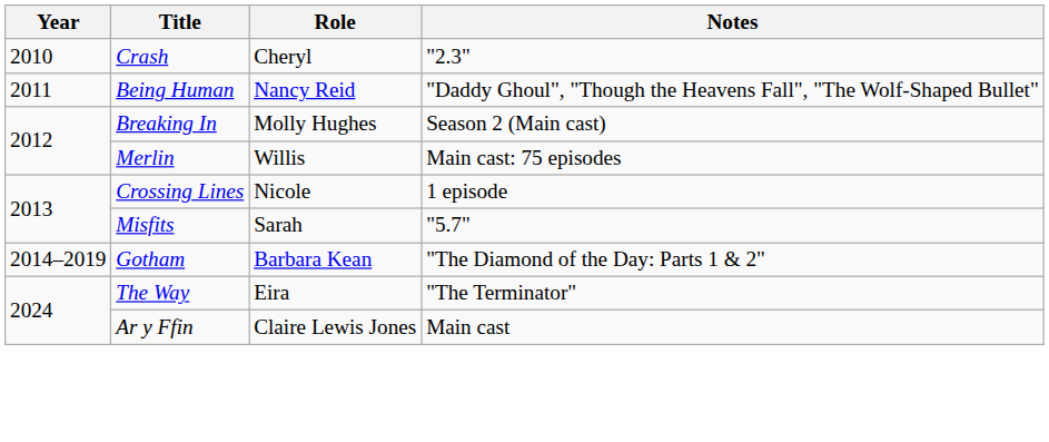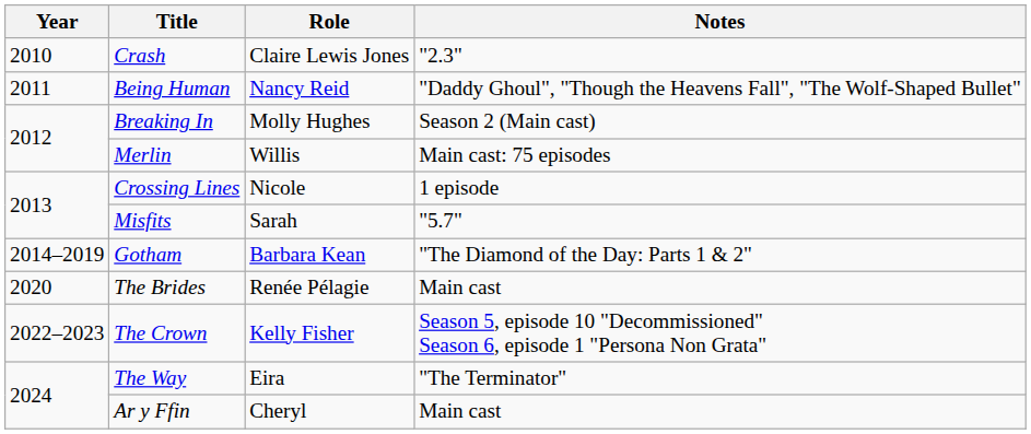Crash | Role: Cheryl -> Claire Lewis Jones
+ row: 2020 | The Brides | Renée Pélagie | Main cast
+ row: 2022–2023 | The Crown | Kelly Fisher | Season 5, episode 10 "Decommissioned" Season 6, episode 1 "Persona Non Grata"
Ar y Ffin | Role: Claire Lewis Jones -> Cheryl
